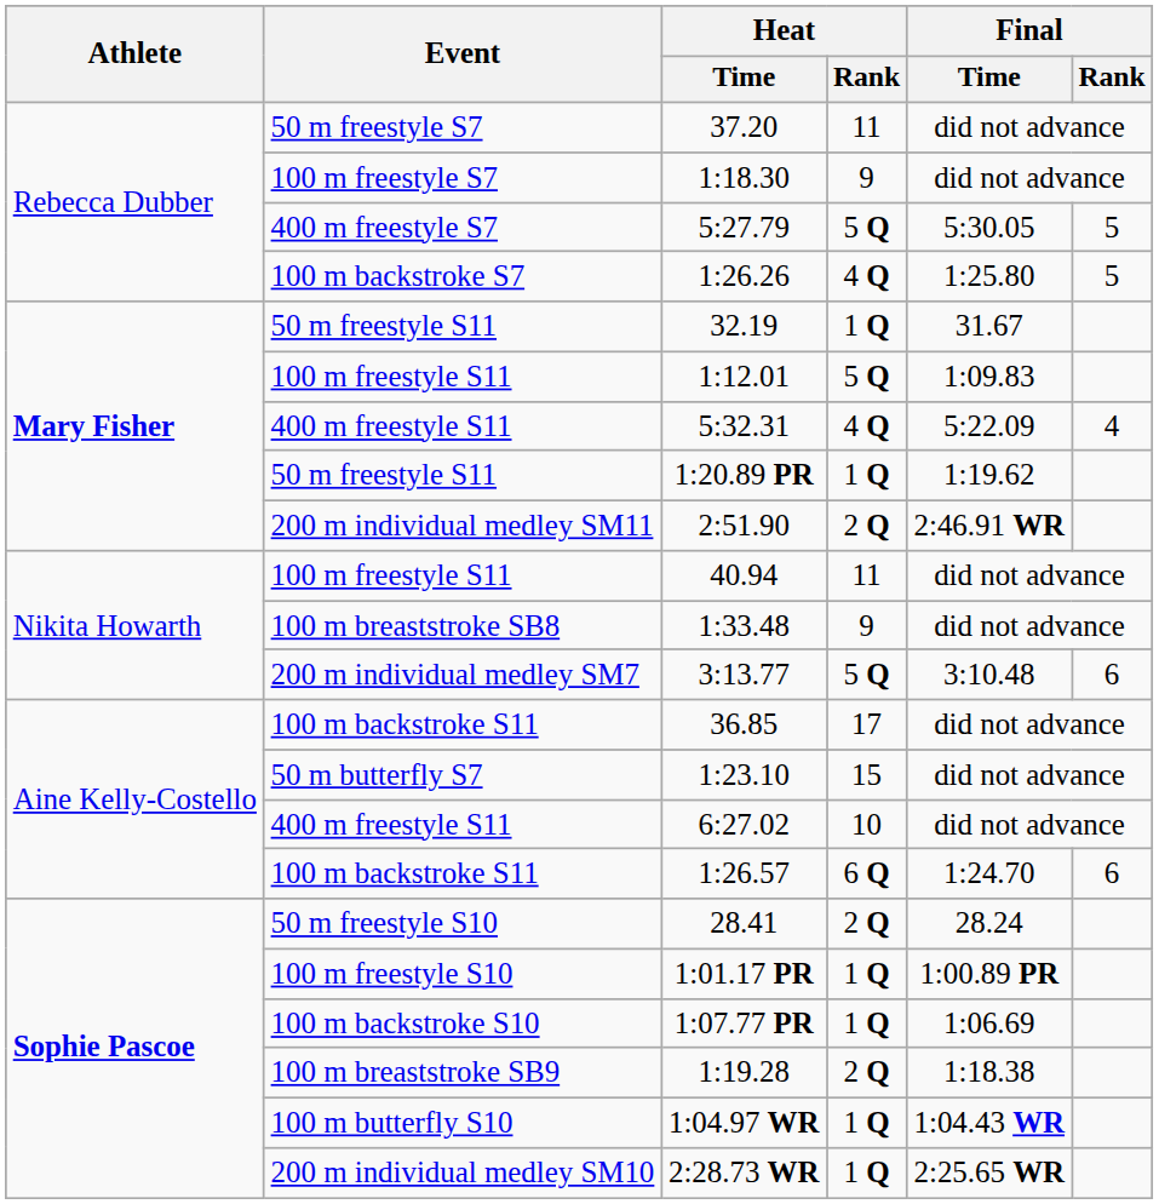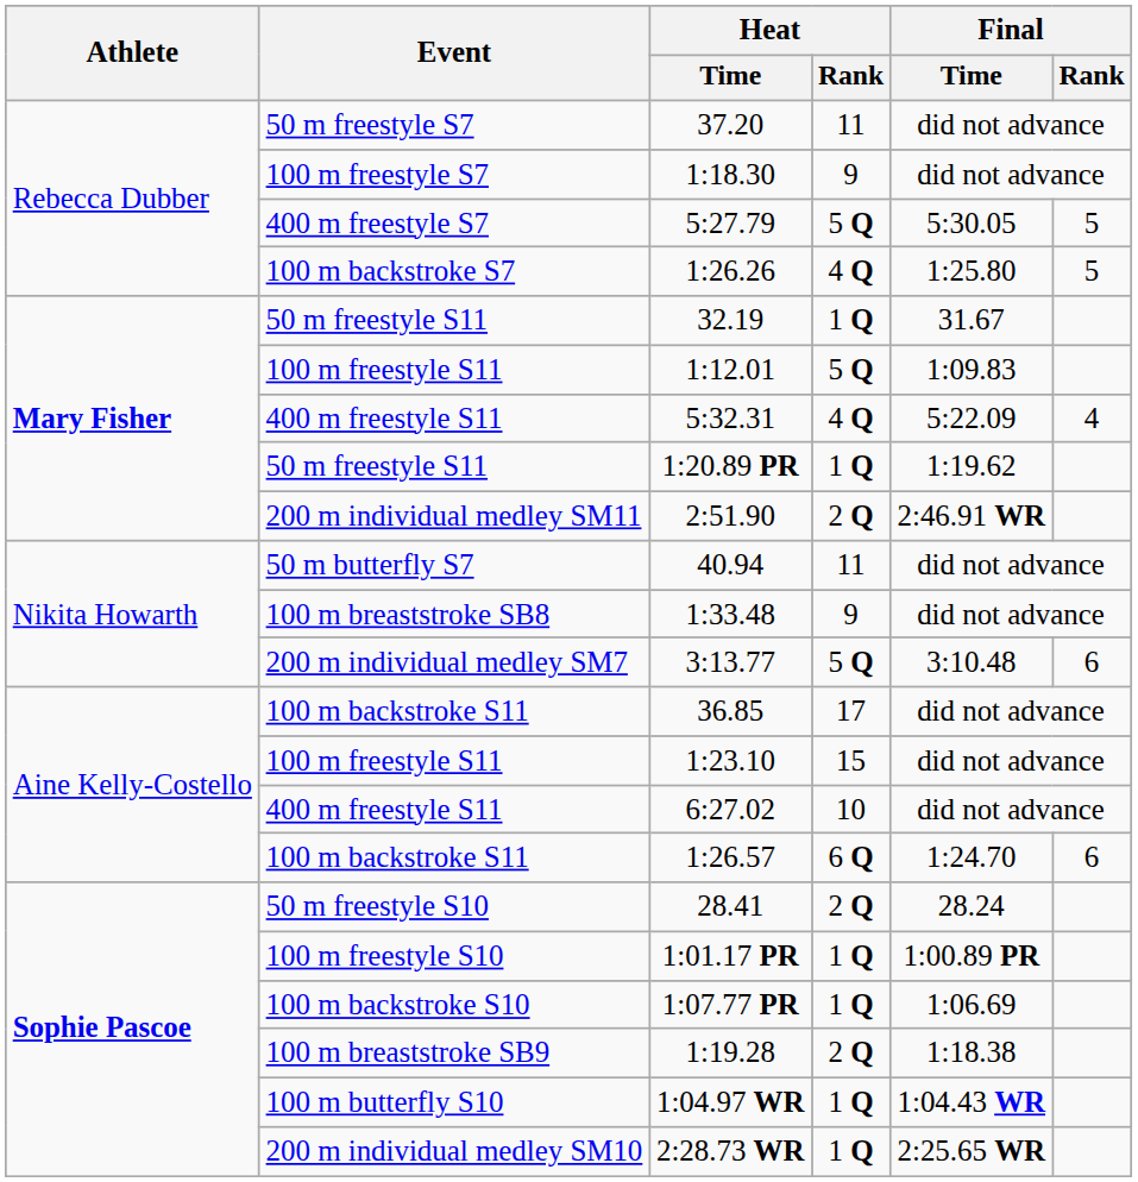40.94 | Event: 100 m freestyle S11 -> 50 m butterfly S7
1:23.10 | Event: 50 m butterfly S7 -> 100 m freestyle S11
